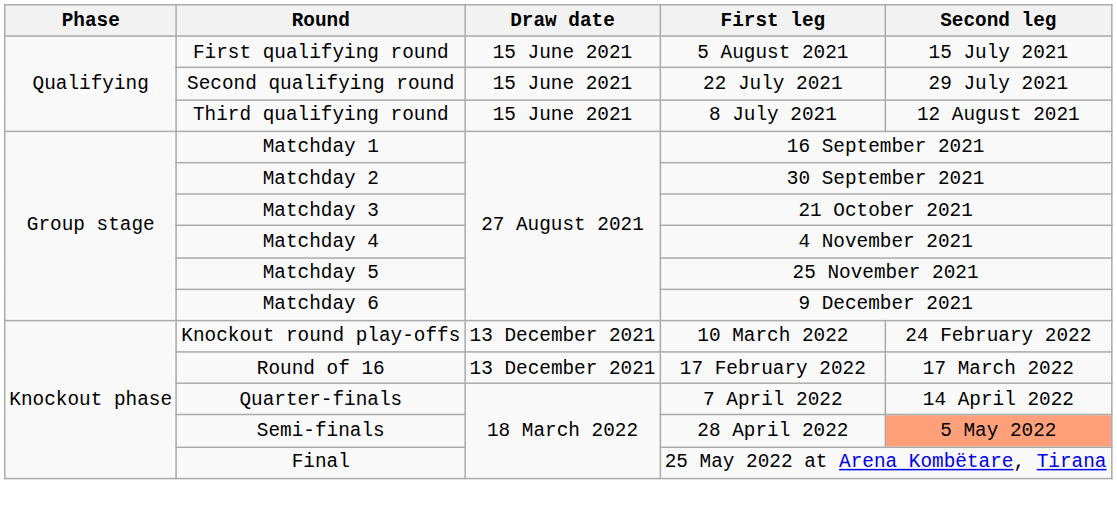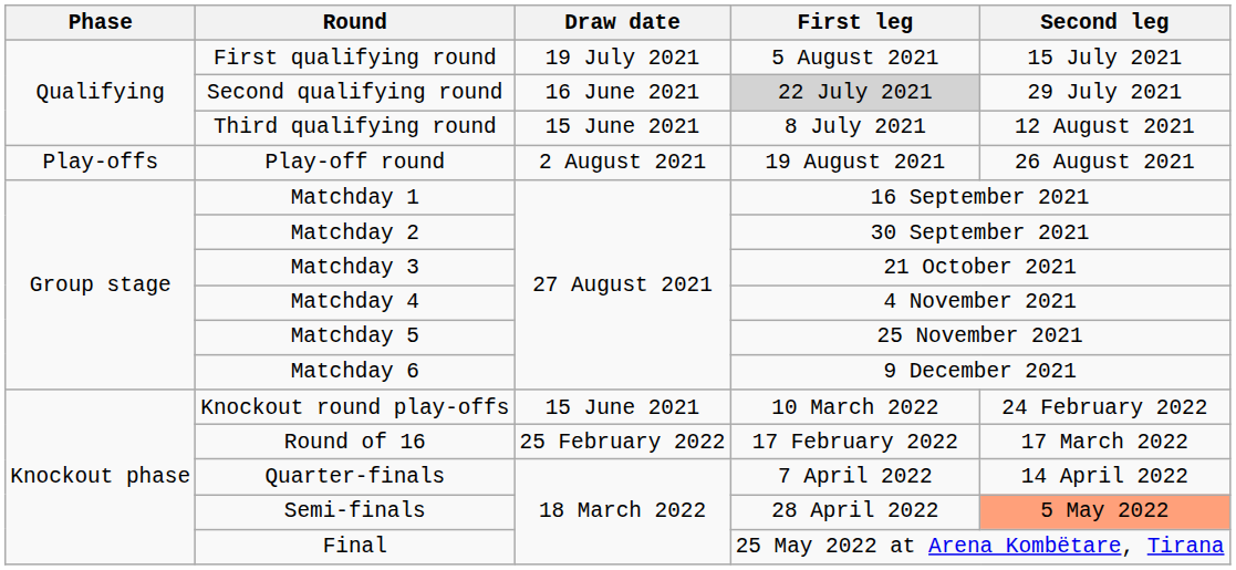First qualifying round | Draw date: 15 June 2021 -> 19 July 2021
Second qualifying round | Draw date: 15 June 2021 -> 16 June 2021
Second qualifying round | First leg: no background -> lightgrey background
+ row: Play-offs | Play-off round | 2 August 2021 | 19 August 2021 | 26 August 2021
Knockout round play-offs | Draw date: 13 December 2021 -> 15 June 2021
Round of 16 | Draw date: 13 December 2021 -> 25 February 2022
